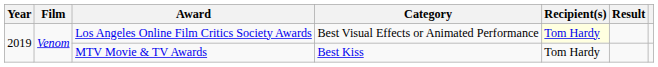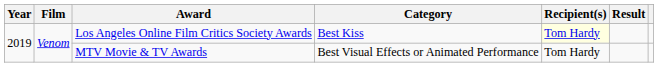Los Angeles Online Film Critics Society Awards | Category: Best Visual Effects or Animated Performance -> Best Kiss
MTV Movie & TV Awards | Category: Best Kiss -> Best Visual Effects or Animated Performance
